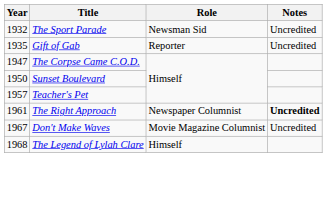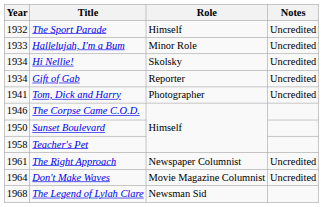The Sport Parade | Role: Newsman Sid -> Himself
+ row: 1933 | Hallelujah, I'm a Bum | Minor Role | Uncredited
+ row: 1934 | Hi Nellie! | Skolsky | Uncredited
Gift of Gab | Year: 1935 -> 1934
+ row: 1941 | Tom, Dick and Harry | Photographer | Uncredited
The Corpse Came C.O.D. | Year: 1947 -> 1946
Teacher's Pet | Year: 1957 -> 1958
The Right Approach | Notes: bold -> normal
Don't Make Waves | Year: 1967 -> 1964
The Legend of Lylah Clare | Role: Himself -> Newsman Sid
